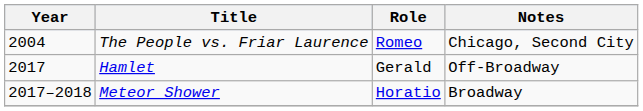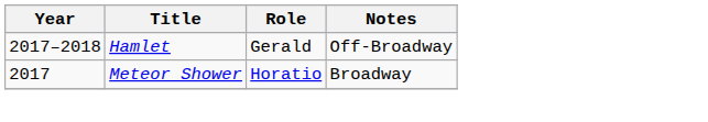- row: 2004 | The People vs. Friar Laurence | Romeo | Chicago, Second City
Hamlet | Year: 2017 -> 2017–2018
Meteor Shower | Year: 2017–2018 -> 2017
